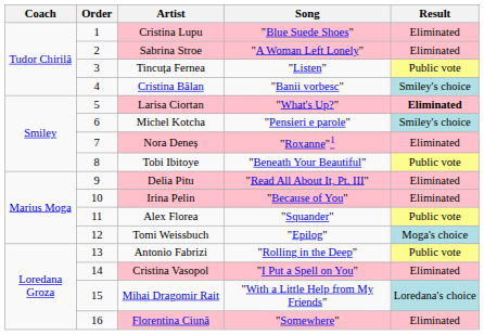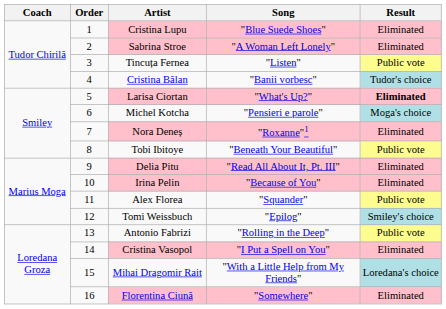Cristina Bălan | Result: Smiley's choice -> Tudor's choice
Michel Kotcha | Result: Smiley's choice -> Moga's choice
Tomi Weissbuch | Result: Moga's choice -> Smiley's choice
